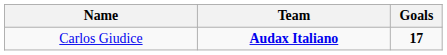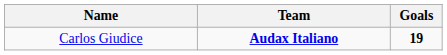Carlos Giudice | Goals: 17 -> 19
